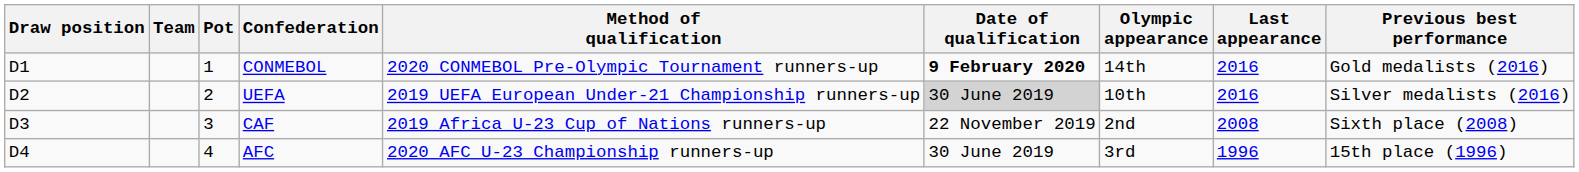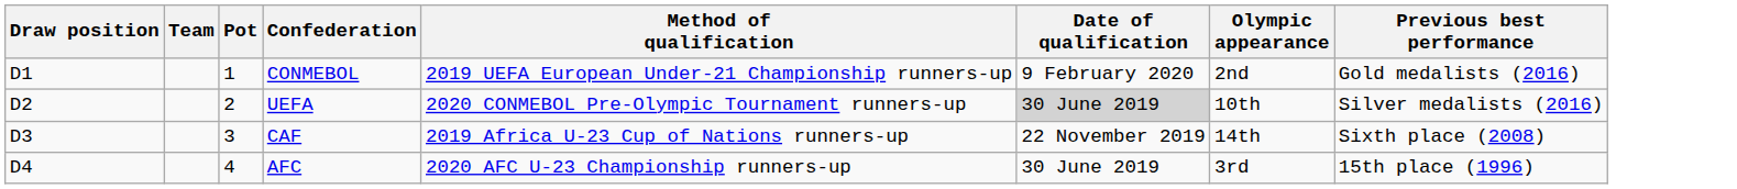- column: Last appearance | 2016 | 2016 | 2008 | 1996
CONMEBOL | Method of qualification: 2020 CONMEBOL Pre-Olympic Tournament runners-up -> 2019 UEFA European Under-21 Championship runners-up
CONMEBOL | Date of qualification: bold -> normal
CONMEBOL | Olympic appearance: 14th -> 2nd
UEFA | Method of qualification: 2019 UEFA European Under-21 Championship runners-up -> 2020 CONMEBOL Pre-Olympic Tournament runners-up
CAF | Olympic appearance: 2nd -> 14th
